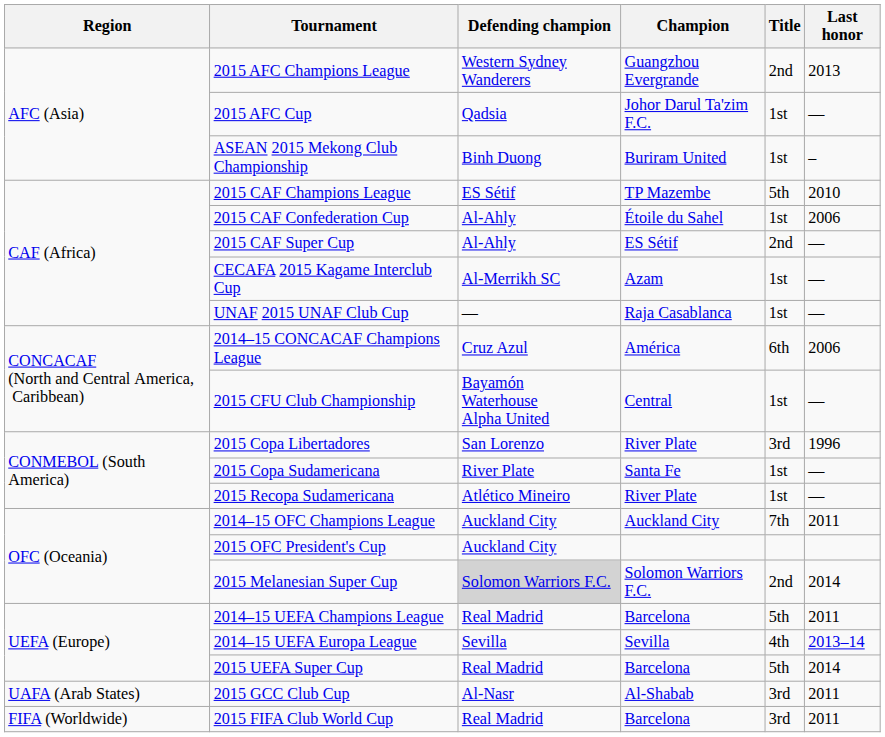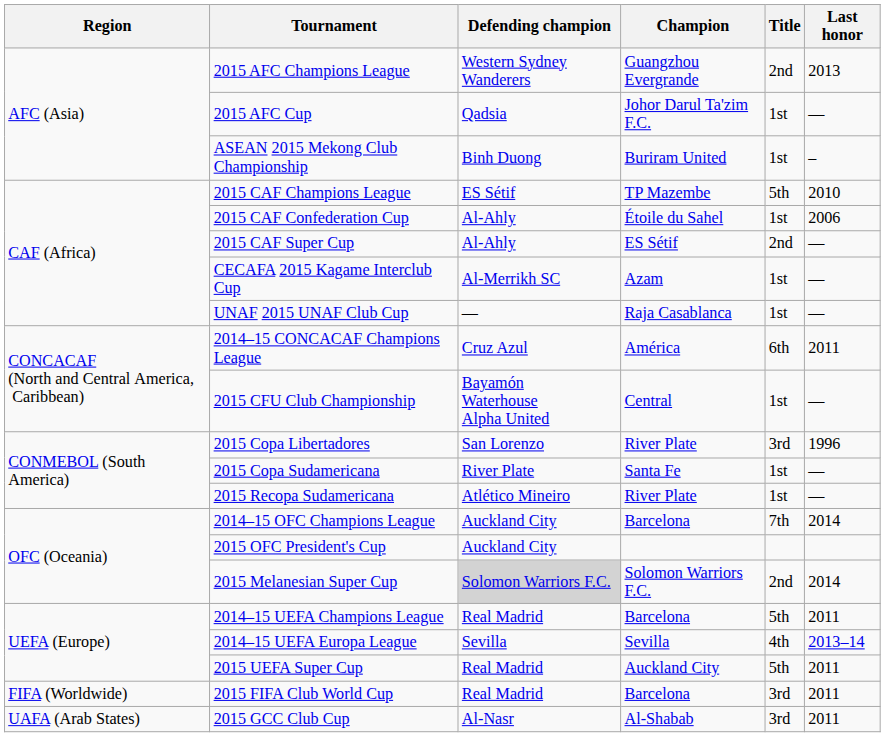2014–15 CONCACAF Champions League | Last honor: 2006 -> 2011
2014–15 OFC Champions League | Champion: Auckland City -> Barcelona
2014–15 OFC Champions League | Last honor: 2011 -> 2014
2015 UEFA Super Cup | Champion: Barcelona -> Auckland City
2015 UEFA Super Cup | Last honor: 2014 -> 2011
rows swapped: 2015 GCC Club Cup <-> 2015 FIFA Club World Cup
